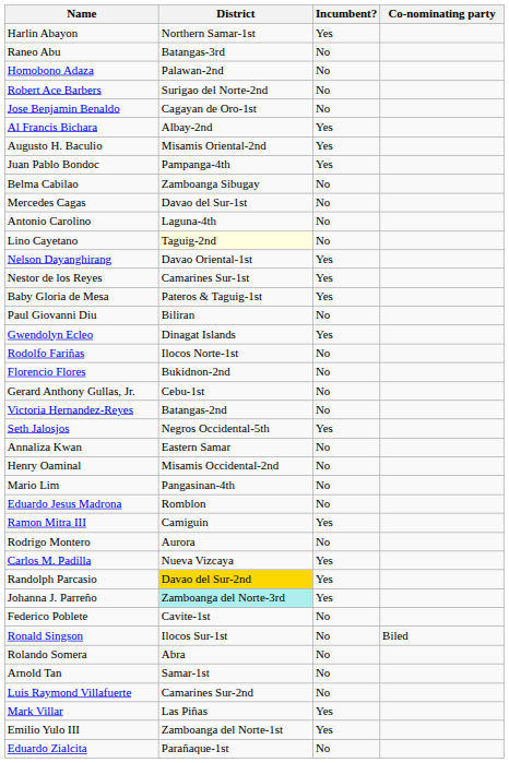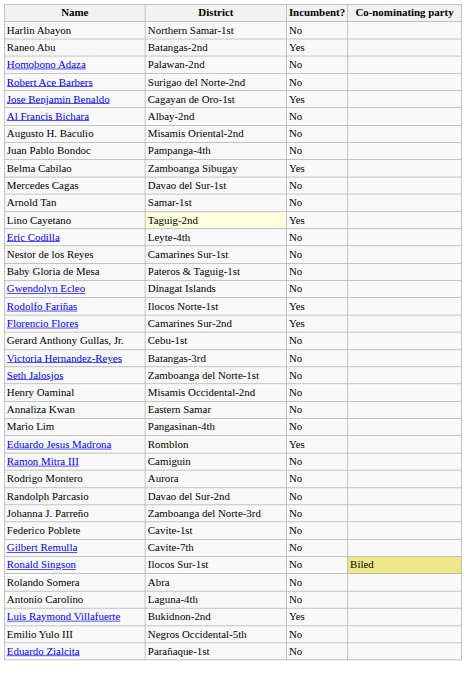Harlin Abayon | Incumbent?: Yes -> No
Raneo Abu | District: Batangas-3rd -> Batangas-2nd
Raneo Abu | Incumbent?: No -> Yes
Jose Benjamin Benaldo | Incumbent?: No -> Yes
Al Francis Bichara | Incumbent?: Yes -> No
Augusto H. Baculio | Incumbent?: Yes -> No
Juan Pablo Bondoc | Incumbent?: Yes -> No
Belma Cabilao | Incumbent?: No -> Yes
rows swapped: Antonio Carolino <-> Arnold Tan
Lino Cayetano | Incumbent?: No -> Yes
+ row: Eric Codilla | Leyte-4th | No
- row: Nelson Dayanghirang | Davao Oriental-1st | Yes
Nestor de los Reyes | Incumbent?: Yes -> No
Baby Gloria de Mesa | Incumbent?: Yes -> No
- row: Paul Giovanni Diu | Biliran | No
Gwendolyn Ecleo | Incumbent?: Yes -> No
Rodolfo Fariñas | Incumbent?: No -> Yes
Florencio Flores | District: Bukidnon-2nd -> Camarines Sur-2nd
Florencio Flores | Incumbent?: No -> Yes
Victoria Hernandez-Reyes | District: Batangas-2nd -> Batangas-3rd
Seth Jalosjos | District: Negros Occidental-5th -> Zamboanga del Norte-1st
Seth Jalosjos | Incumbent?: Yes -> No
rows swapped: Annaliza Kwan <-> Henry Oaminal
Eduardo Jesus Madrona | Incumbent?: No -> Yes
Ramon Mitra III | Incumbent?: Yes -> No
- row: Carlos M. Padilla | Nueva Vizcaya | Yes
Randolph Parcasio | District: gold background -> no background
Randolph Parcasio | Incumbent?: Yes -> No
Johanna J. Parreño | District: paleturquoise background -> no background
Johanna J. Parreño | Incumbent?: Yes -> No
+ row: Gilbert Remulla | Cavite-7th | No
Ronald Singson | Co-nominating party: no background -> khaki background
Luis Raymond Villafuerte | District: Camarines Sur-2nd -> Bukidnon-2nd
Luis Raymond Villafuerte | Incumbent?: No -> Yes
- row: Mark Villar | Las Piñas | Yes
Emilio Yulo III | District: Zamboanga del Norte-1st -> Negros Occidental-5th
Emilio Yulo III | Incumbent?: Yes -> No
